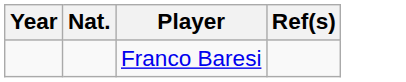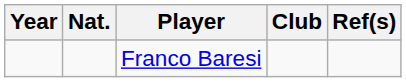+ column: Club
